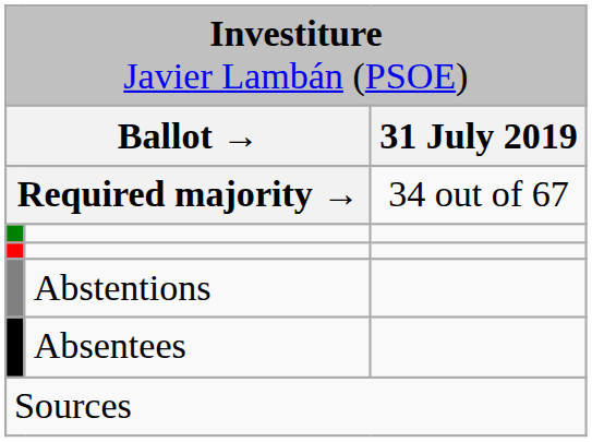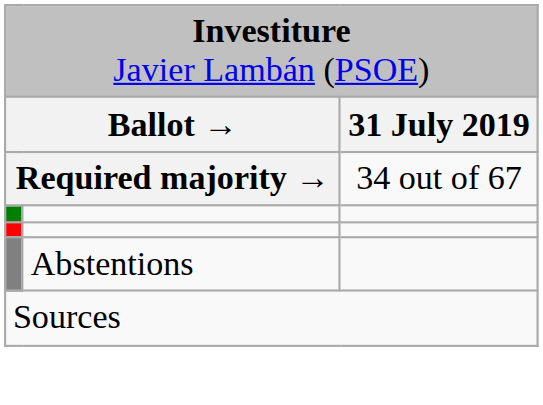- row: Absentees
